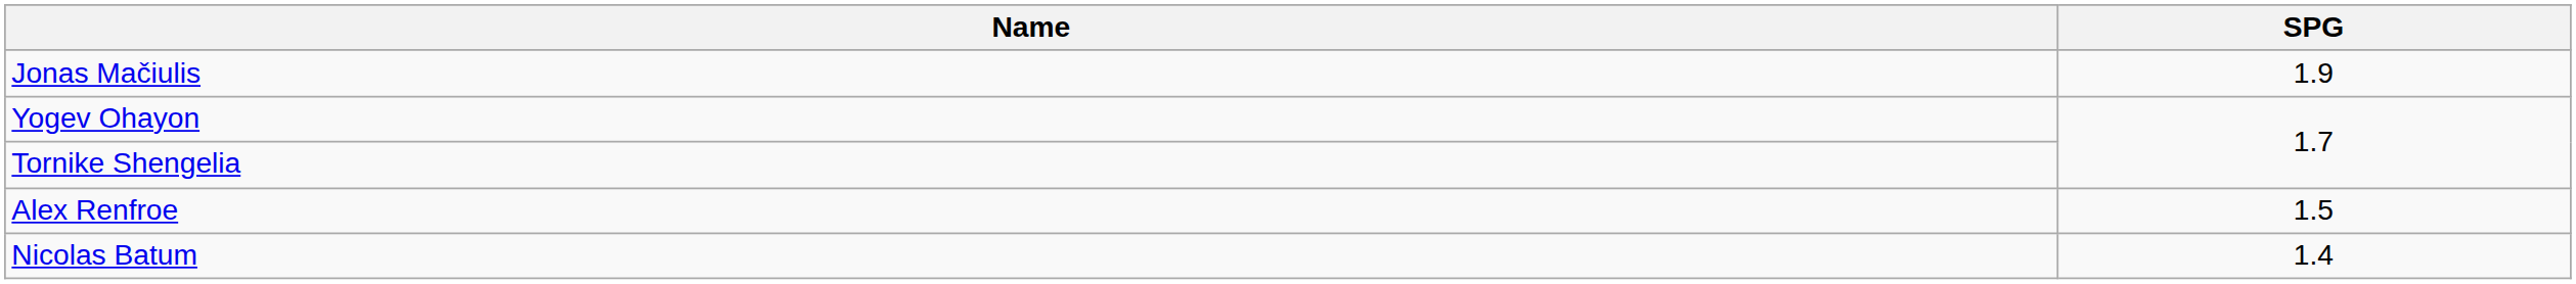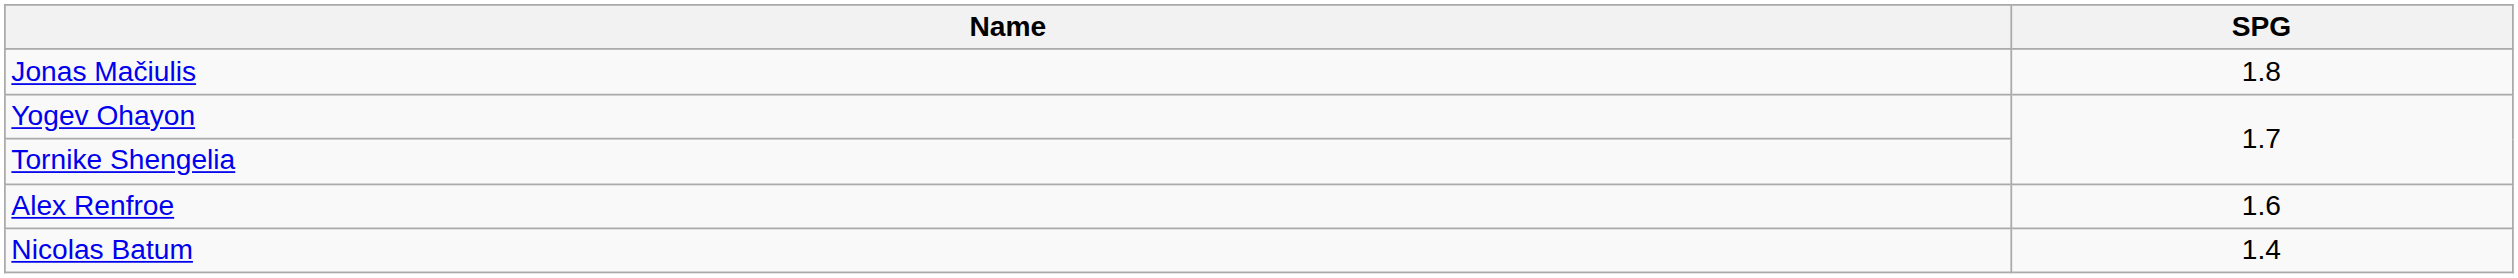Jonas Mačiulis | SPG: 1.9 -> 1.8
Alex Renfroe | SPG: 1.5 -> 1.6
